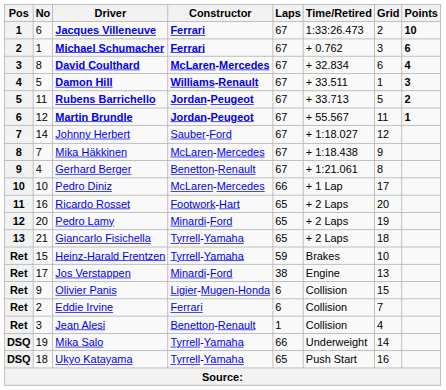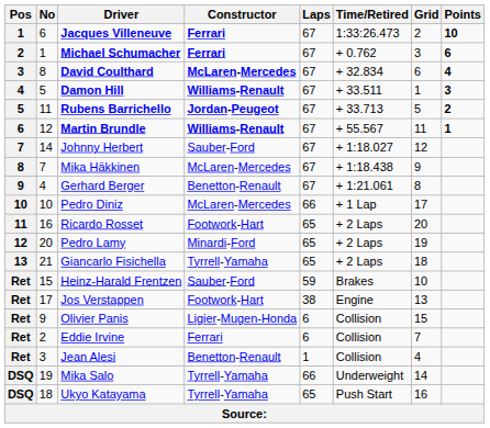Martin Brundle | Constructor: Jordan-Peugeot -> Williams-Renault
Heinz-Harald Frentzen | Constructor: Tyrrell-Yamaha -> Sauber-Ford
Jos Verstappen | Constructor: Minardi-Ford -> Footwork-Hart
